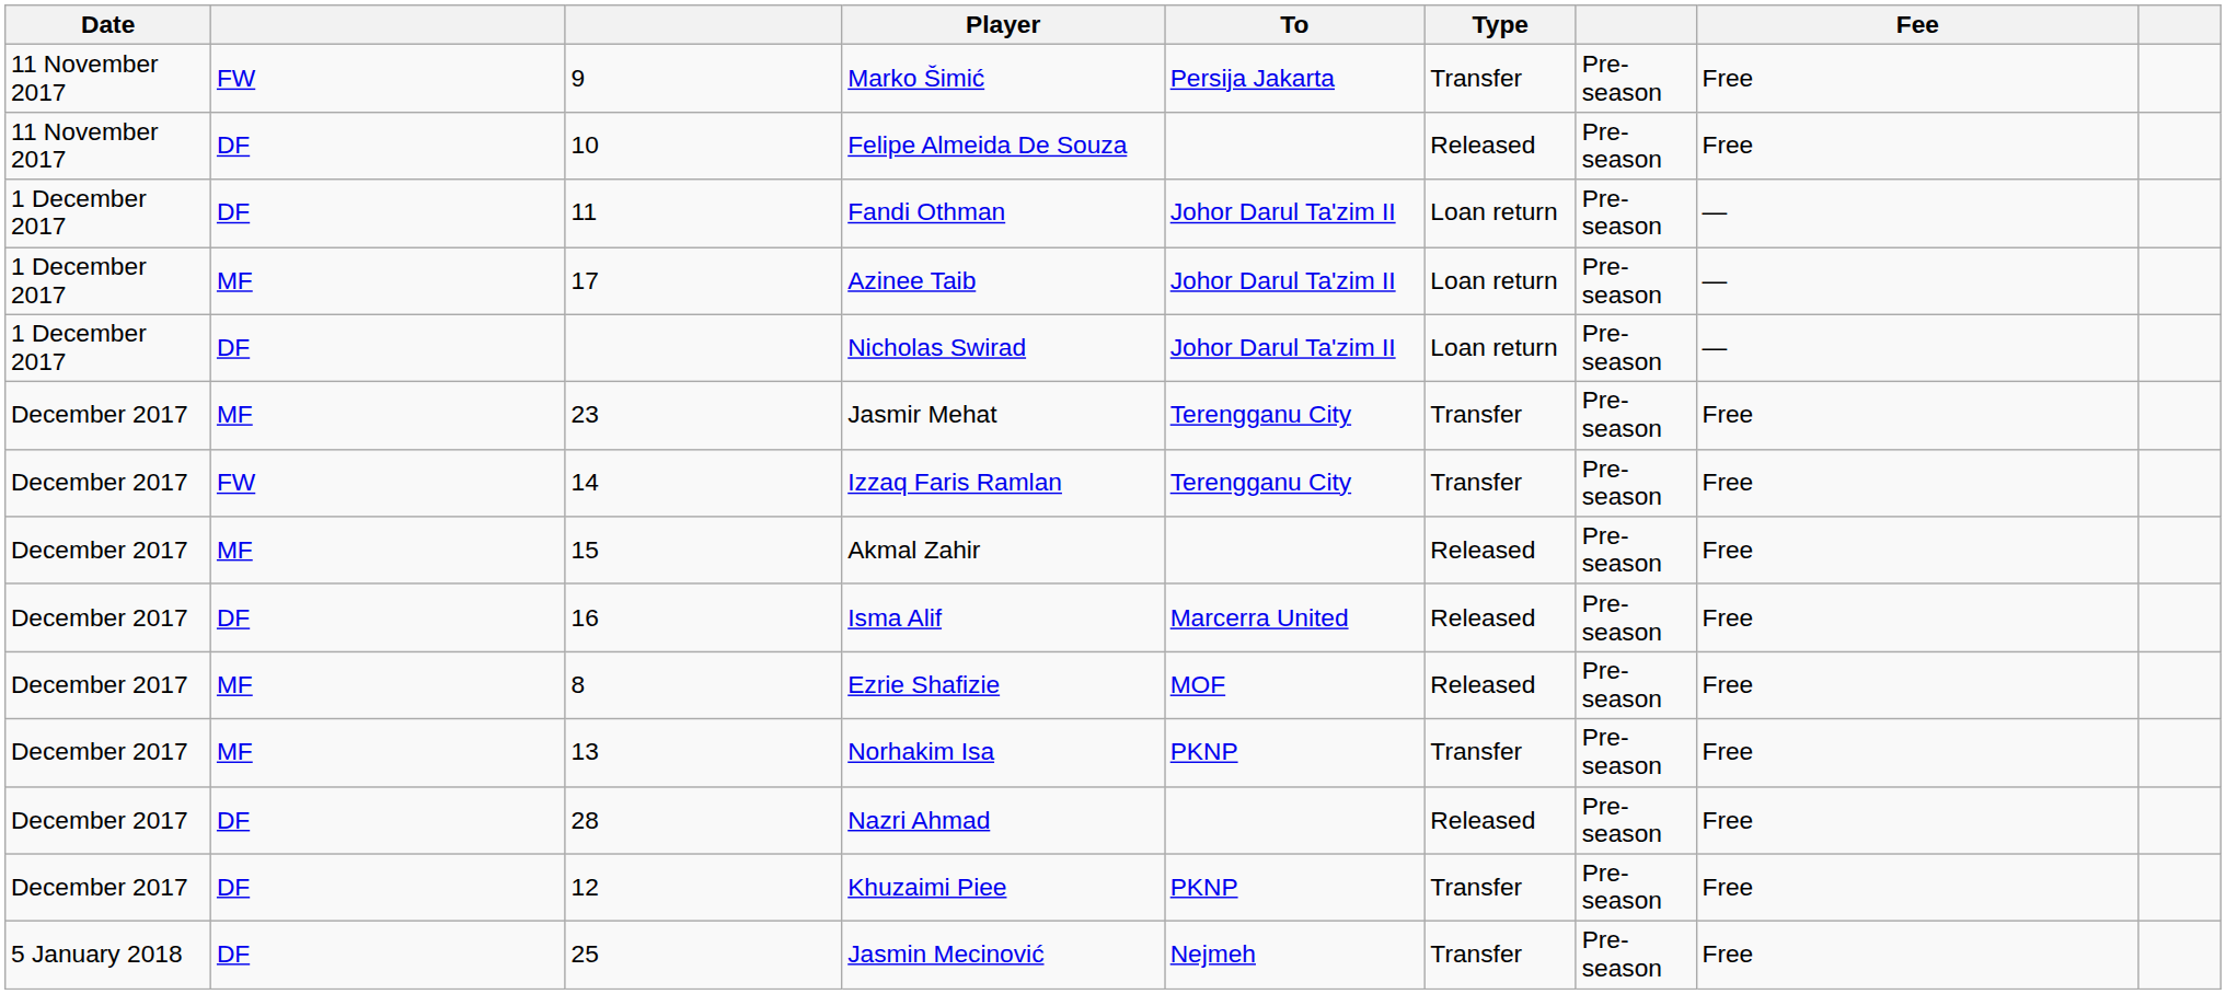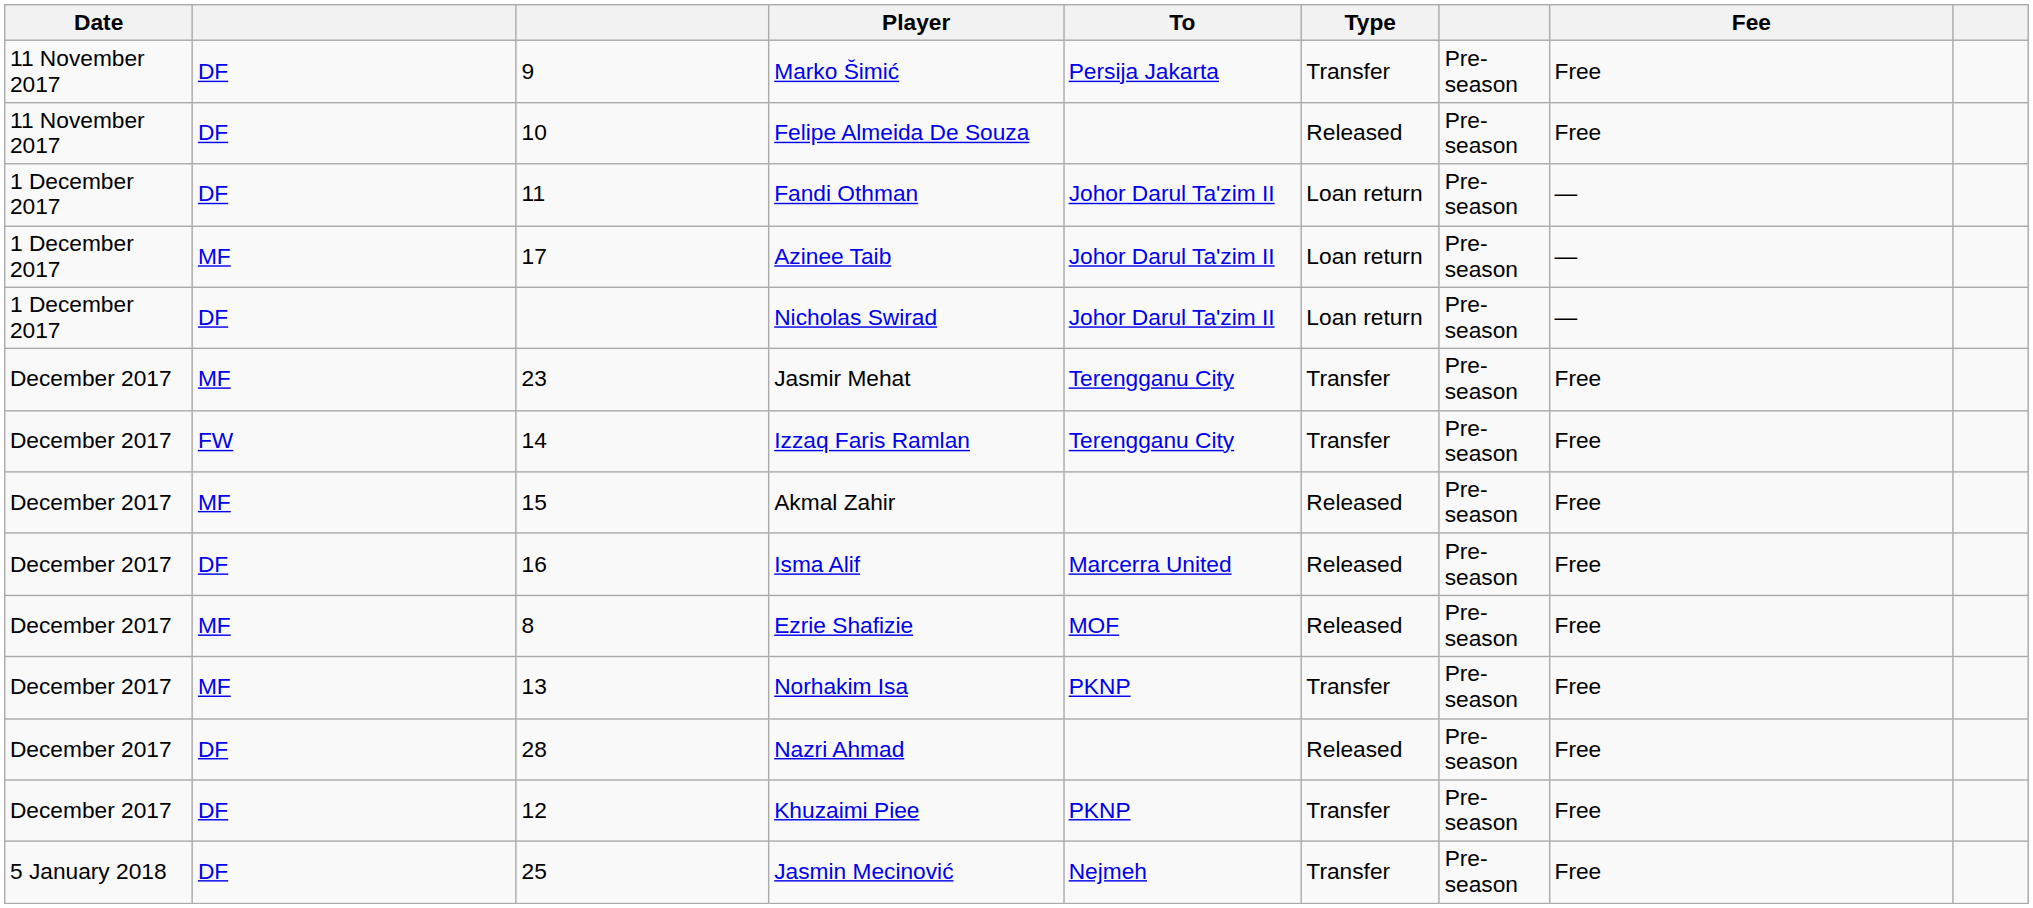Marko Šimić | column 2: FW -> DF
